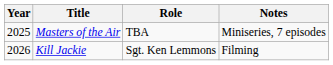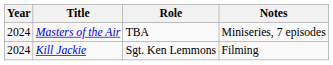Masters of the Air | Year: 2025 -> 2024
Kill Jackie | Year: 2026 -> 2024
